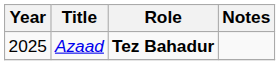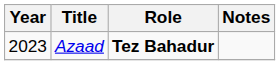Azaad | Year: 2025 -> 2023
